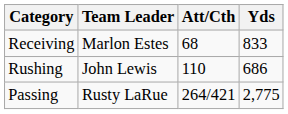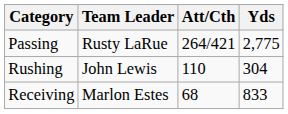rows swapped: Passing <-> Receiving
Rushing | Yds: 686 -> 304
